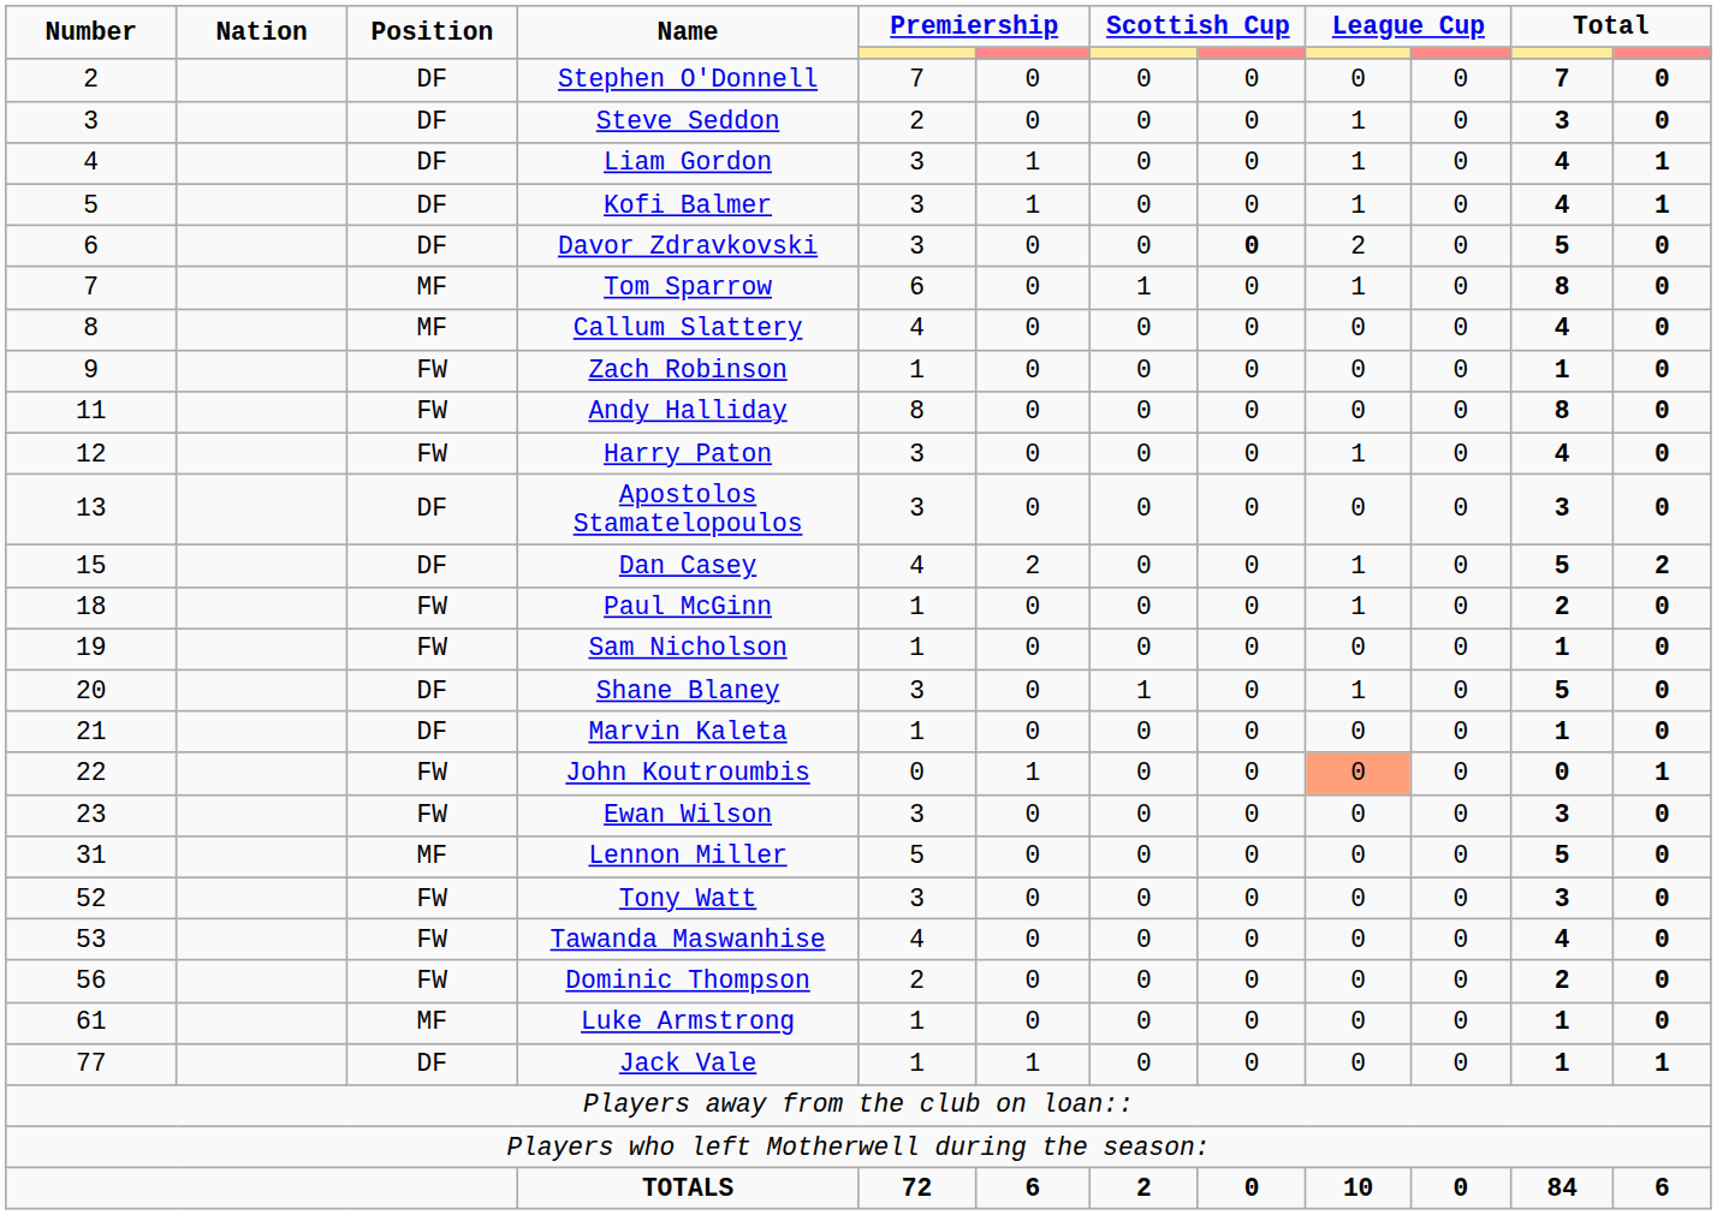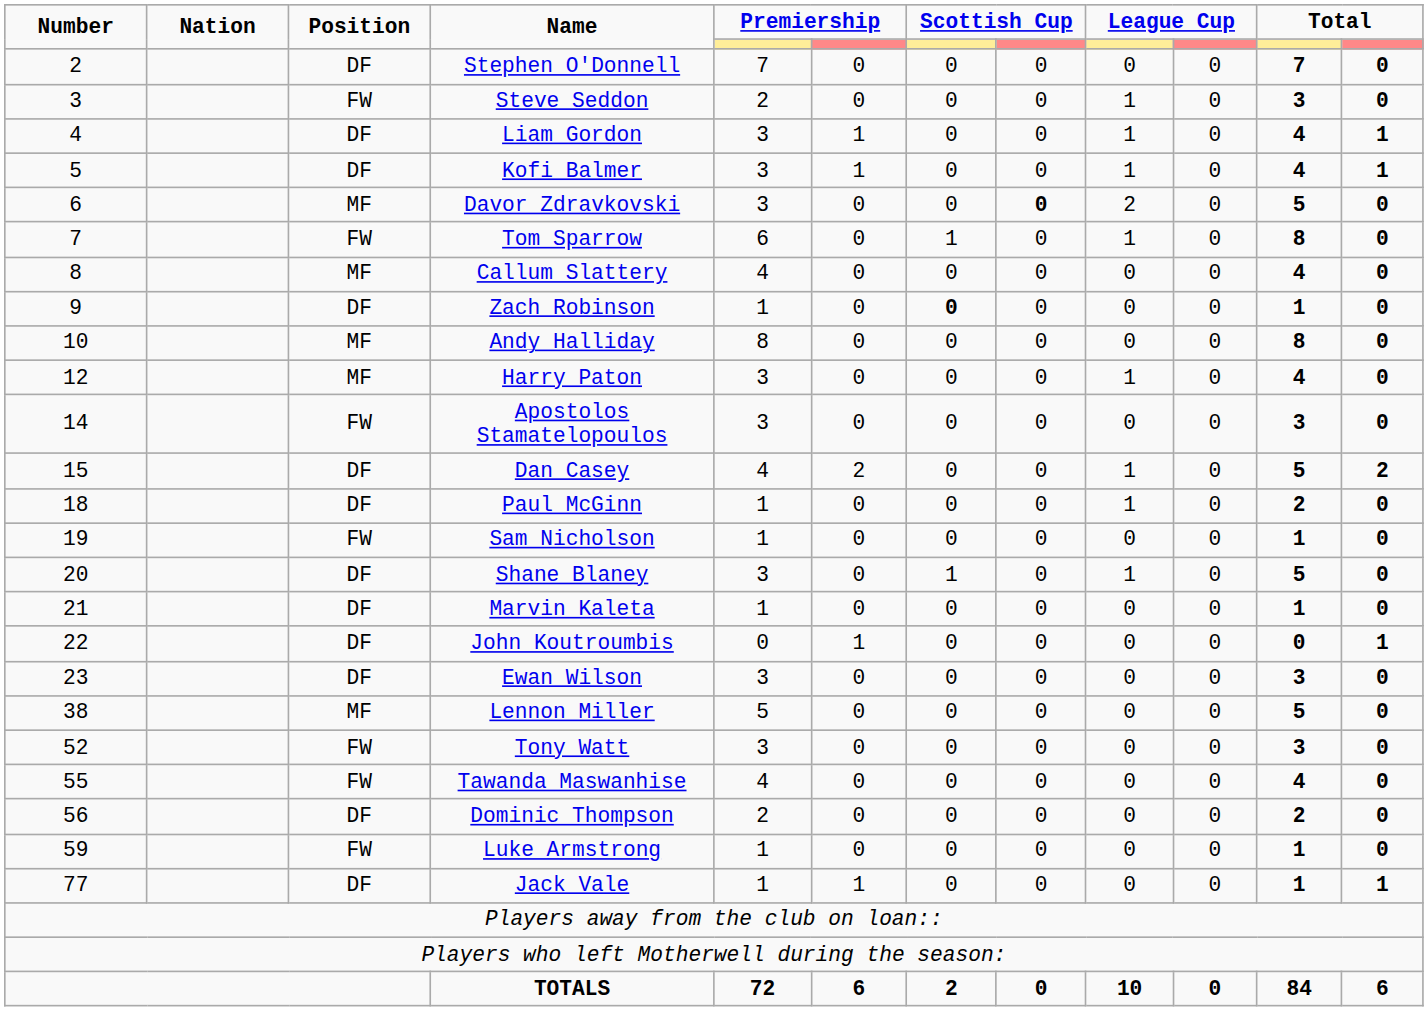Steve Seddon | Position: DF -> FW
Davor Zdravkovski | Position: DF -> MF
Tom Sparrow | Position: MF -> FW
Zach Robinson | Position: FW -> DF
Zach Robinson | column 7: normal -> bold
Andy Halliday | Number: 11 -> 10
Andy Halliday | Position: FW -> MF
Harry Paton | Position: FW -> MF
Apostolos Stamatelopoulos | Number: 13 -> 14
Apostolos Stamatelopoulos | Position: DF -> FW
Paul McGinn | Position: FW -> DF
John Koutroumbis | Position: FW -> DF
John Koutroumbis | column 9: lightsalmon background -> no background
Ewan Wilson | Position: FW -> DF
Lennon Miller | Number: 31 -> 38
Tawanda Maswanhise | Number: 53 -> 55
Dominic Thompson | Position: FW -> DF
Luke Armstrong | Number: 61 -> 59
Luke Armstrong | Position: MF -> FW
